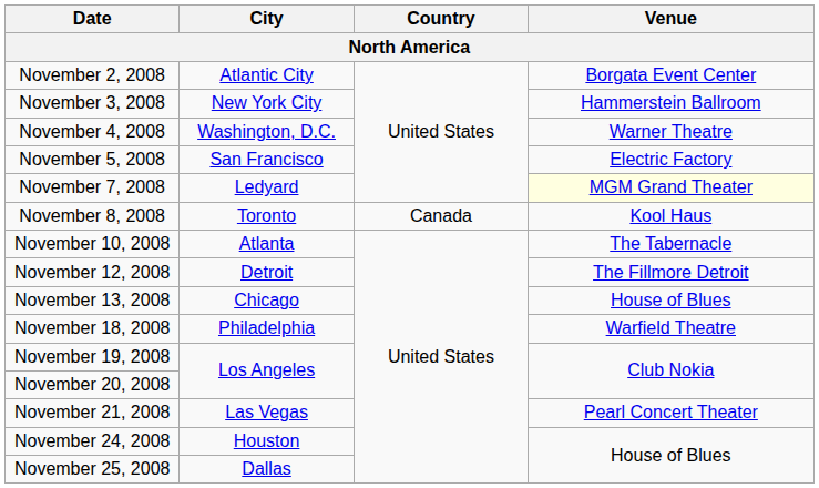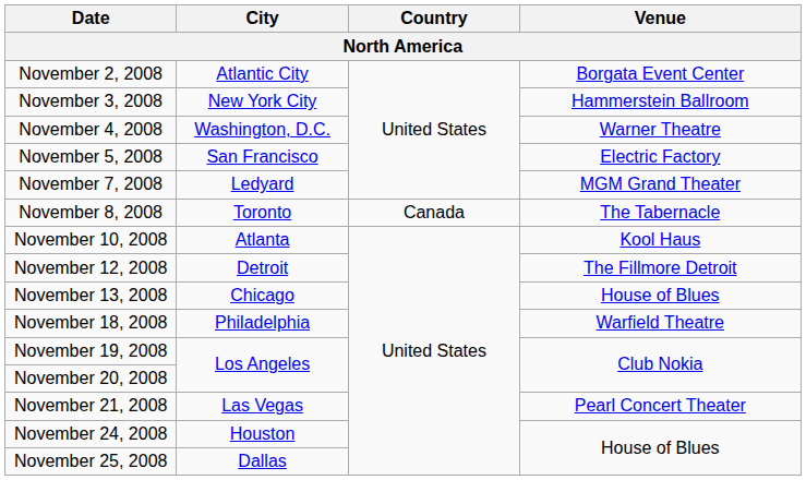November 7, 2008 | Venue: lightyellow background -> no background
November 8, 2008 | Venue: Kool Haus -> The Tabernacle
November 10, 2008 | Venue: The Tabernacle -> Kool Haus
